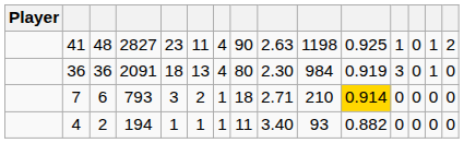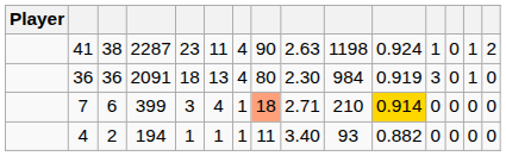41 | column 3: 48 -> 38
41 | column 4: 2827 -> 2287
41 | column 11: 0.925 -> 0.924
7 | column 4: 793 -> 399
7 | column 6: 2 -> 4
7 | column 8: no background -> lightsalmon background
